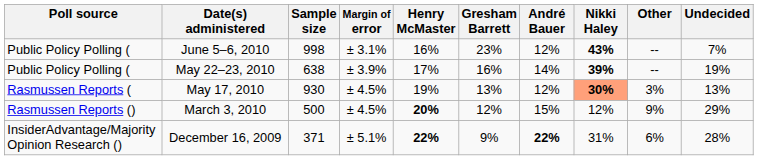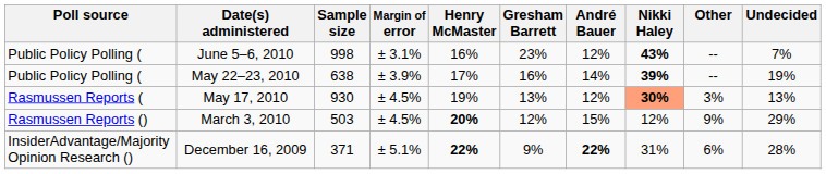March 3, 2010 | Sample size: 500 -> 503
